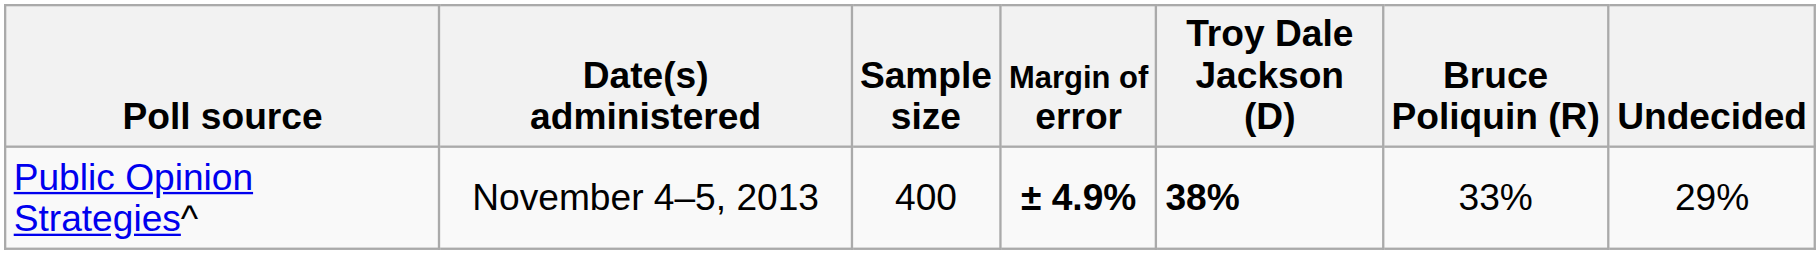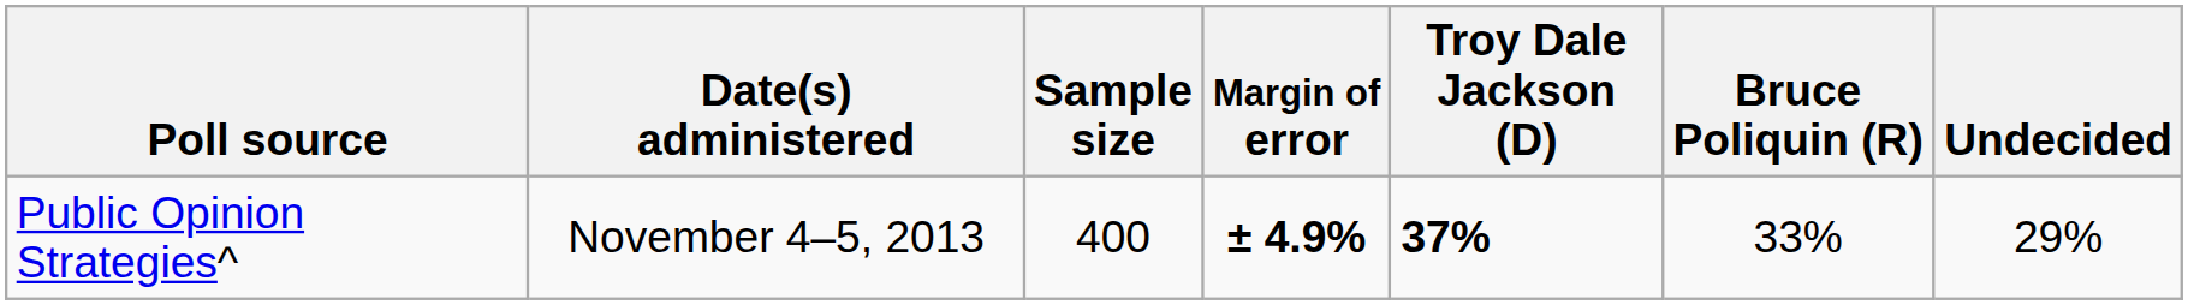Public Opinion Strategies^ | Troy Dale Jackson (D): 38% -> 37%
